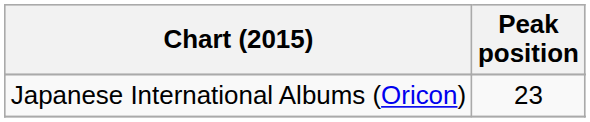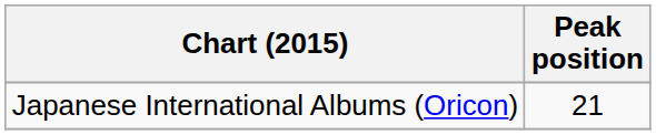Japanese International Albums (Oricon) | Peak position: 23 -> 21
